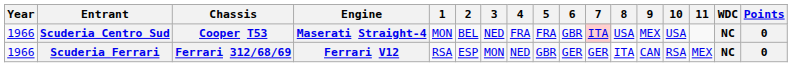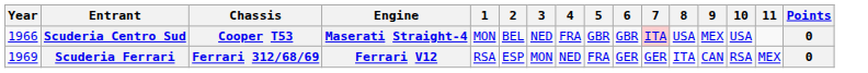- column: WDC | NC | NC
Scuderia Centro Sud | 5: FRA -> GBR
Scuderia Ferrari | Year: 1966 -> 1969
Scuderia Ferrari | 5: GBR -> FRA
